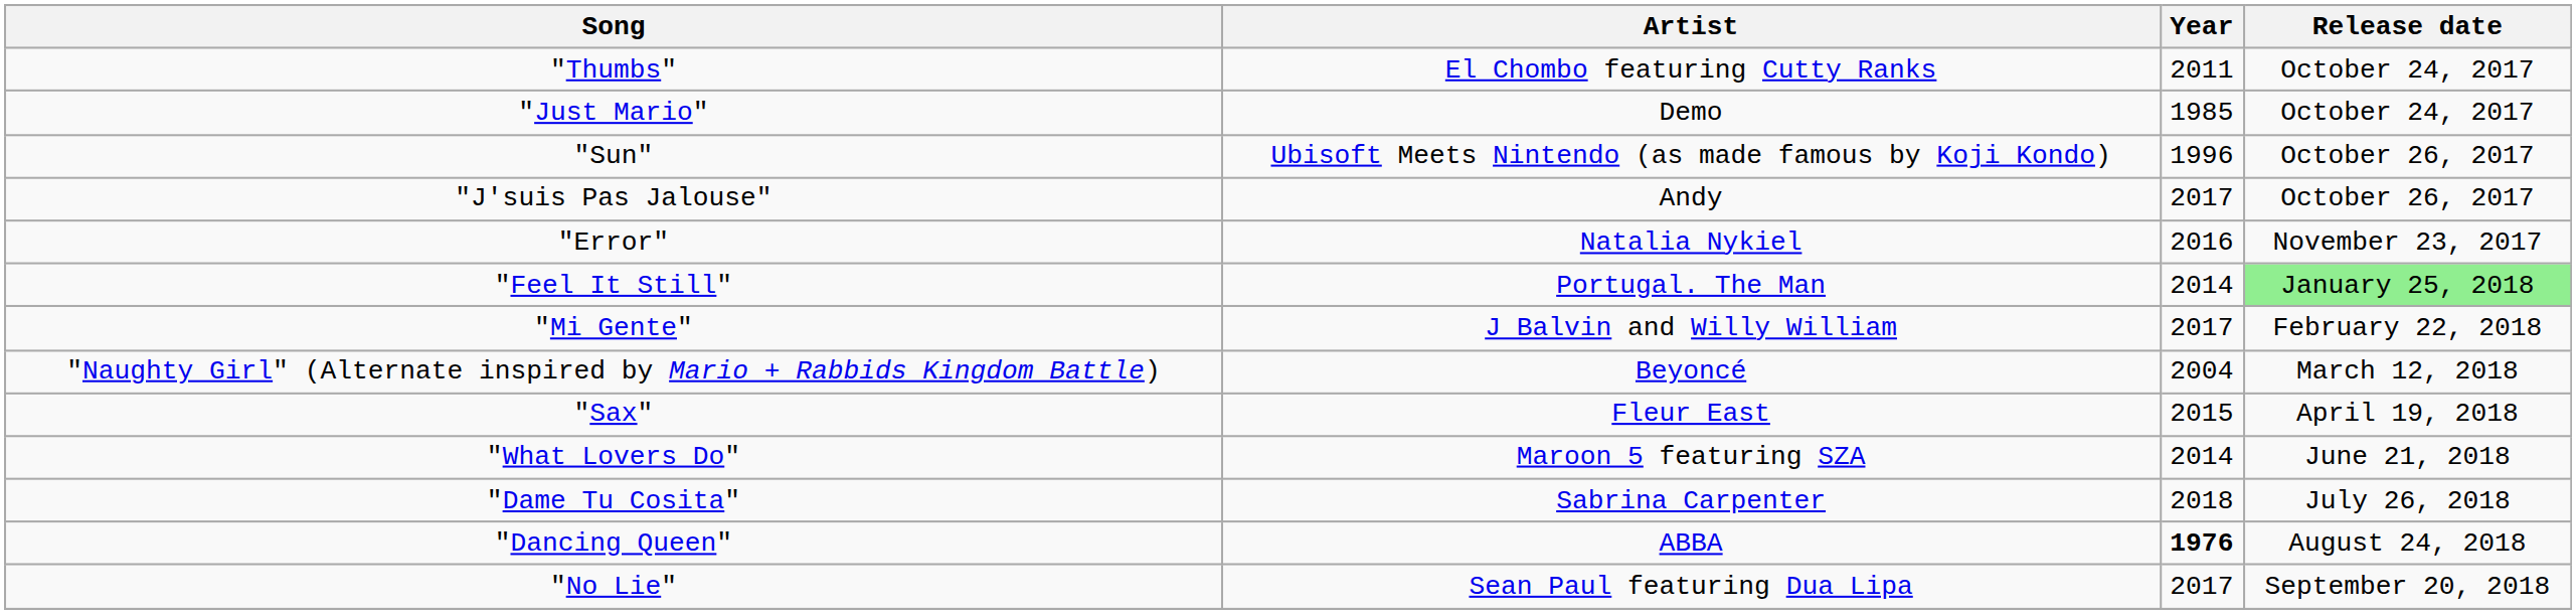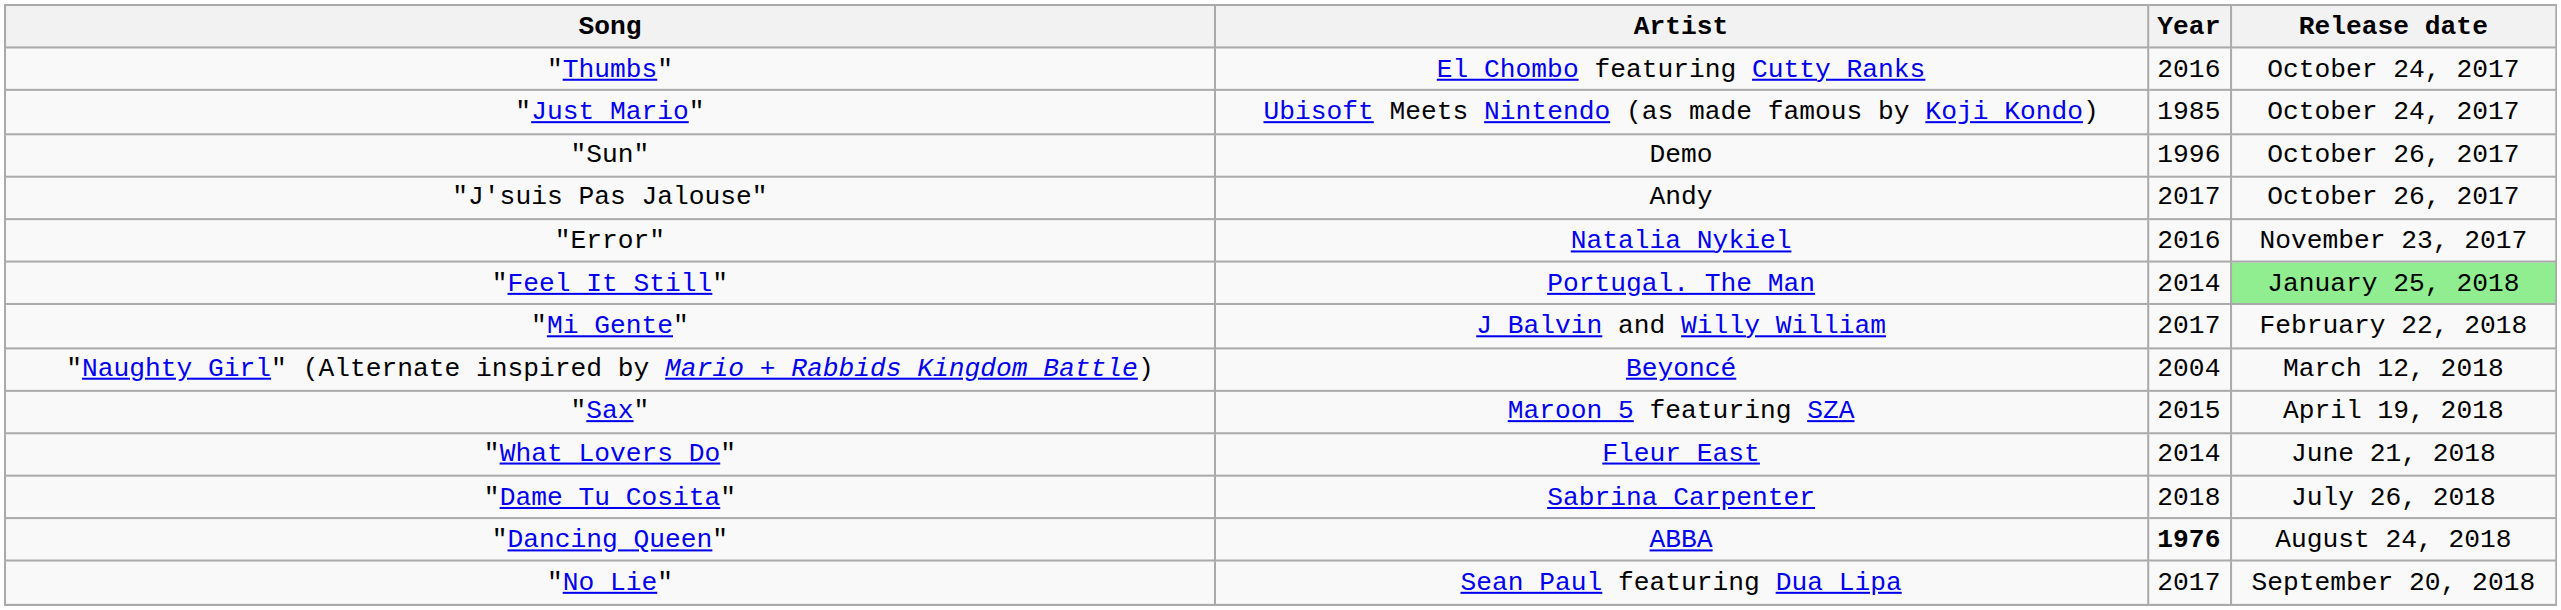"Thumbs" | Year: 2011 -> 2016
"Just Mario" | Artist: Demo -> Ubisoft Meets Nintendo (as made famous by Koji Kondo)
"Sun" | Artist: Ubisoft Meets Nintendo (as made famous by Koji Kondo) -> Demo
"Sax" | Artist: Fleur East -> Maroon 5 featuring SZA
"What Lovers Do" | Artist: Maroon 5 featuring SZA -> Fleur East
